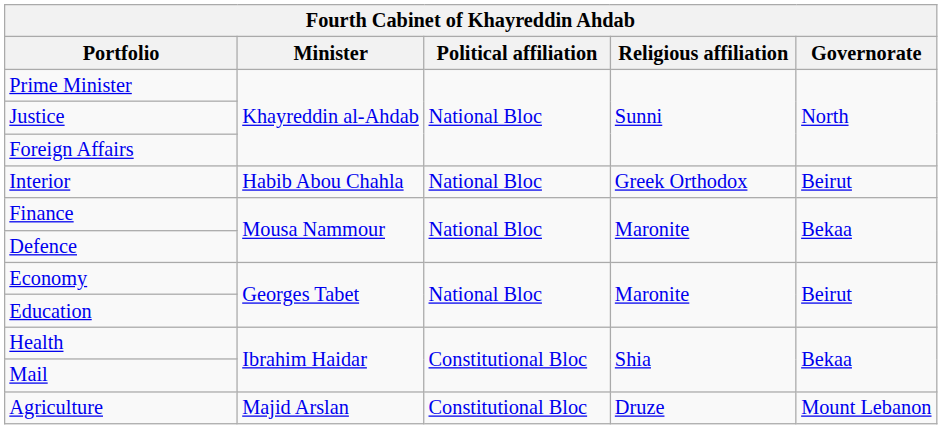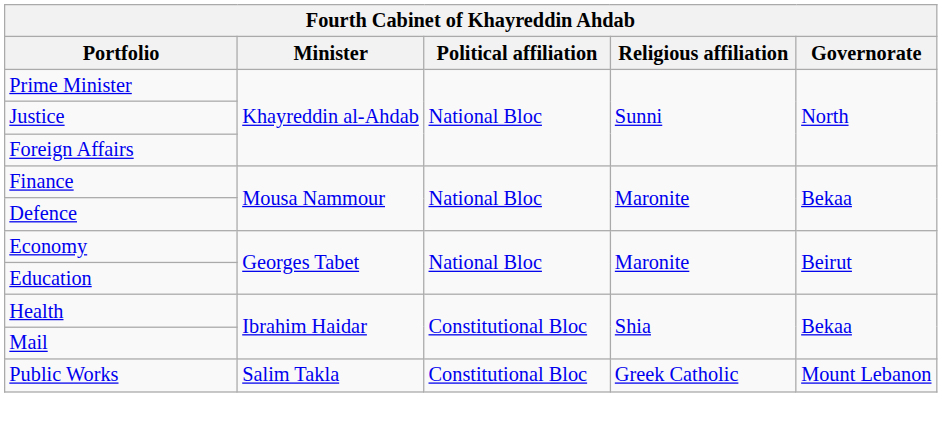- row: Interior | Habib Abou Chahla | National Bloc | Greek Orthodox | Beirut
+ row: Public Works | Salim Takla | Constitutional Bloc | Greek Catholic | Mount Lebanon
- row: Agriculture | Majid Arslan | Constitutional Bloc | Druze | Mount Lebanon
